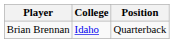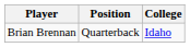columns swapped: Position <-> College
